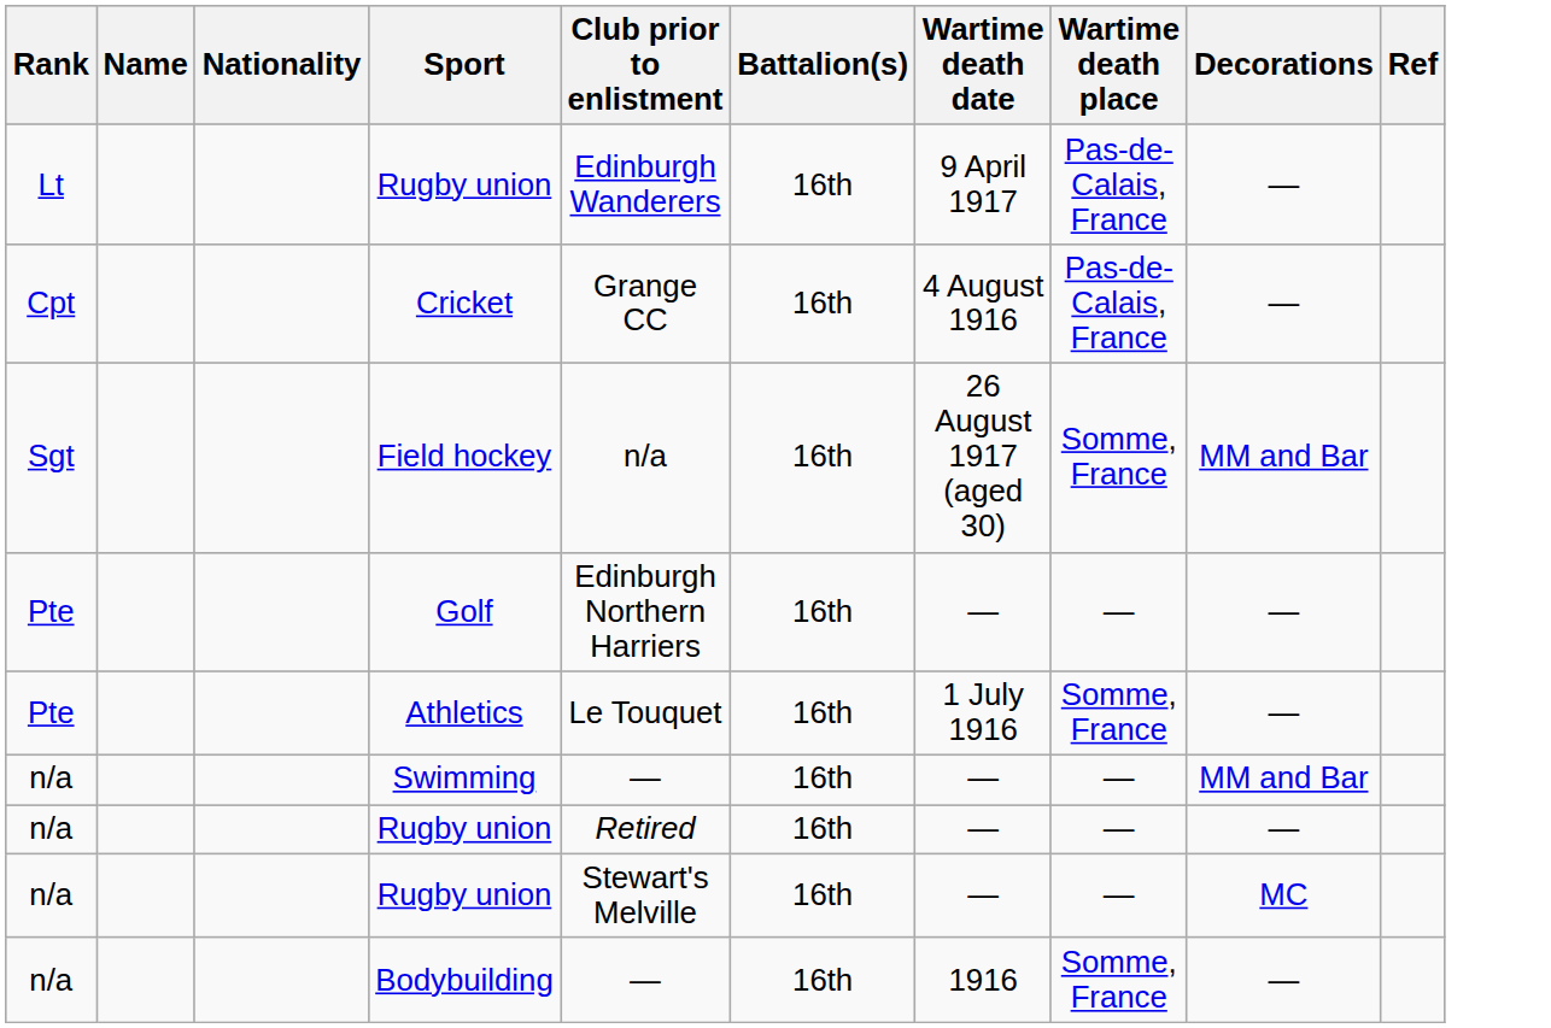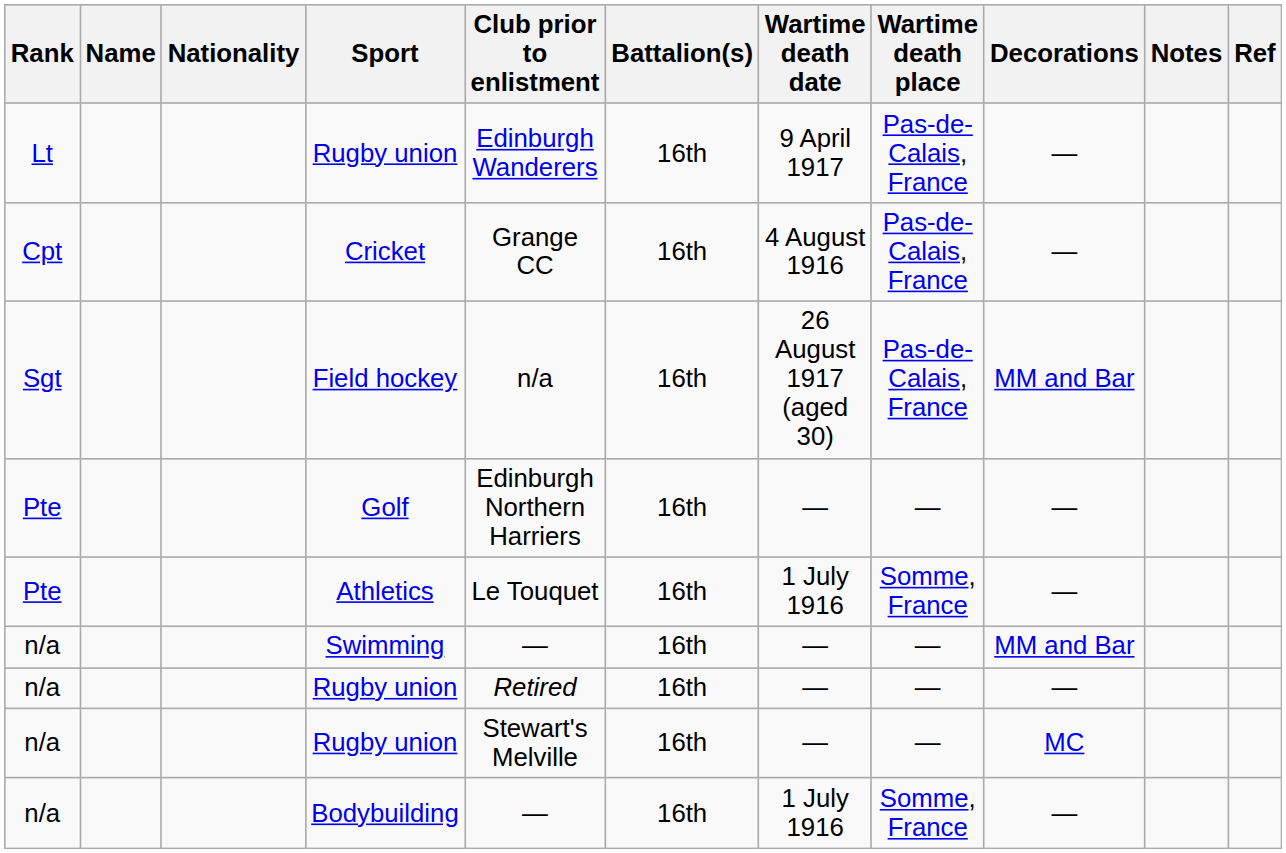+ column: Notes
Field hockey | Wartime death place: Somme, France -> Pas-de-Calais, France
Bodybuilding | Wartime death date: 1916 -> 1 July 1916
